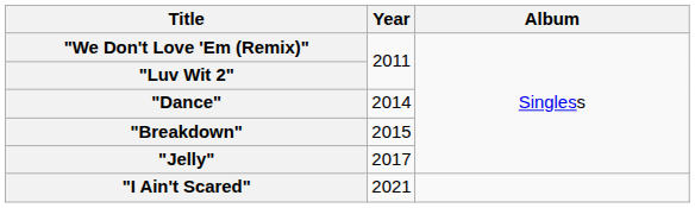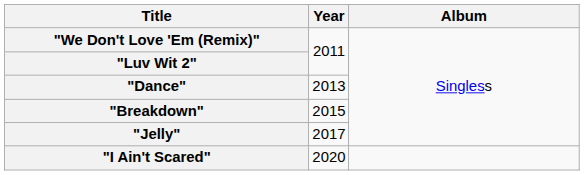"Dance" | Year: 2014 -> 2013
"I Ain't Scared" | Year: 2021 -> 2020
